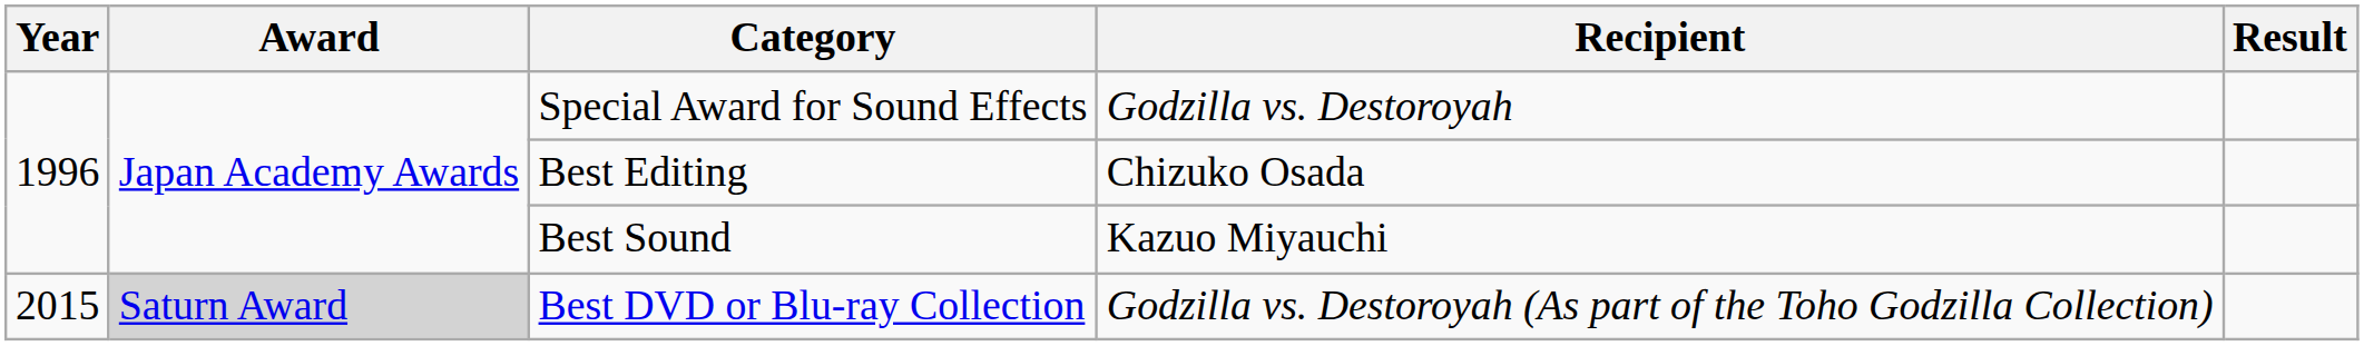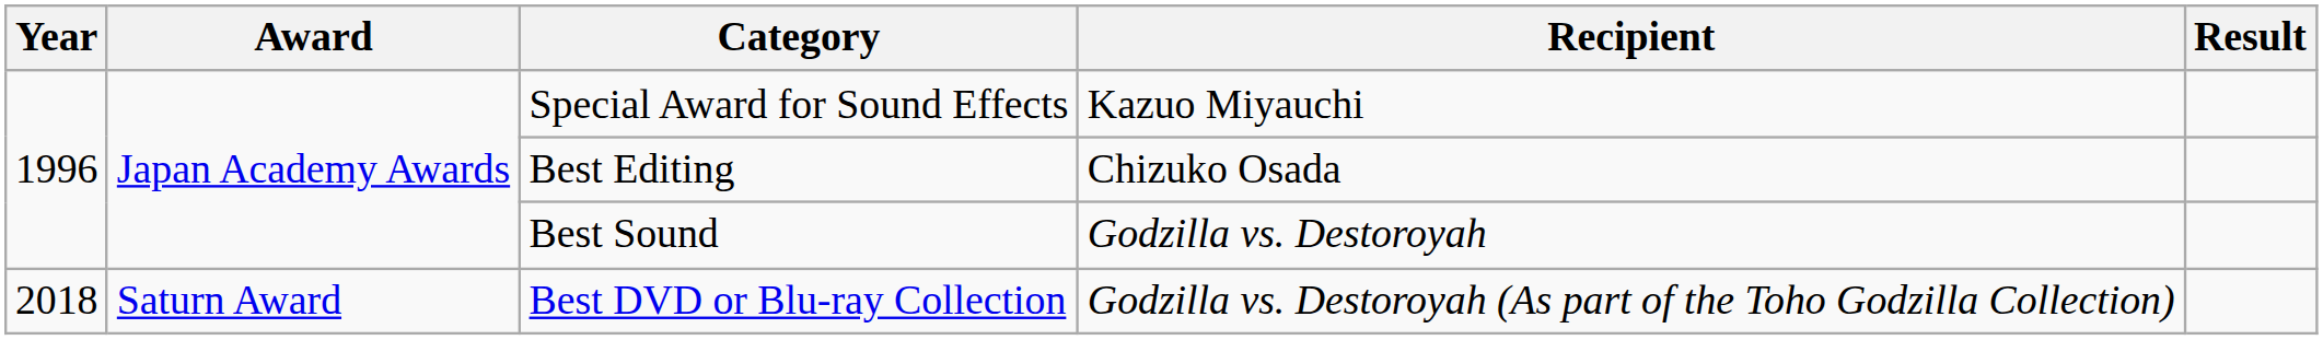Special Award for Sound Effects | Recipient: Godzilla vs. Destoroyah -> Kazuo Miyauchi
Best Sound | Recipient: Kazuo Miyauchi -> Godzilla vs. Destoroyah
Best DVD or Blu-ray Collection | Year: 2015 -> 2018
Best DVD or Blu-ray Collection | Award: lightgrey background -> no background
